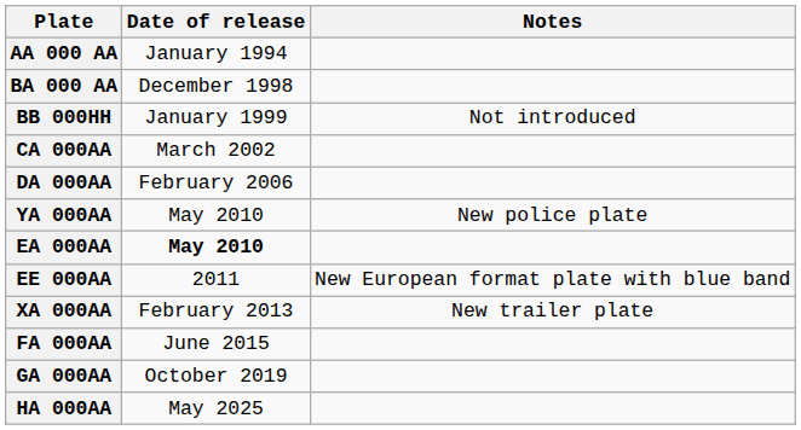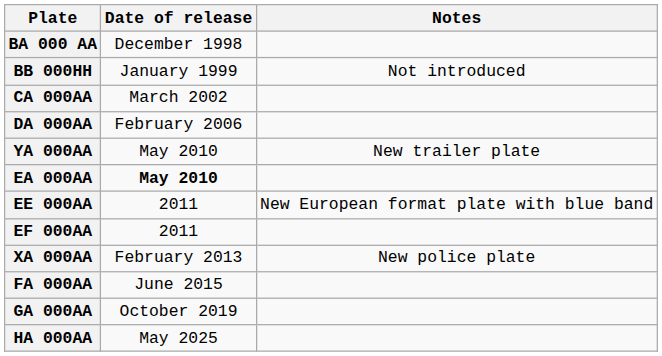- row: AA 000 AA | January 1994
YA 000AA | Notes: New police plate -> New trailer plate
+ row: EF 000AA | 2011
XA 000AA | Notes: New trailer plate -> New police plate
